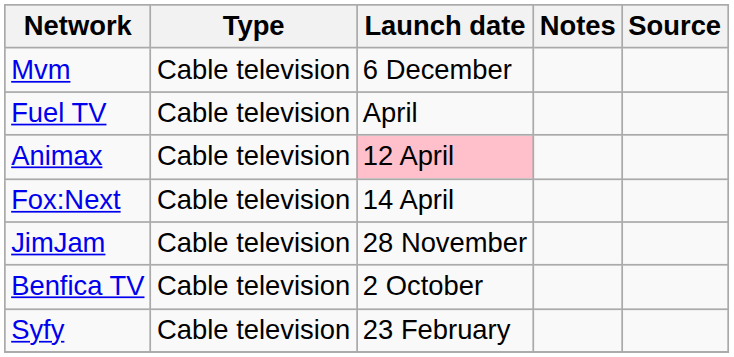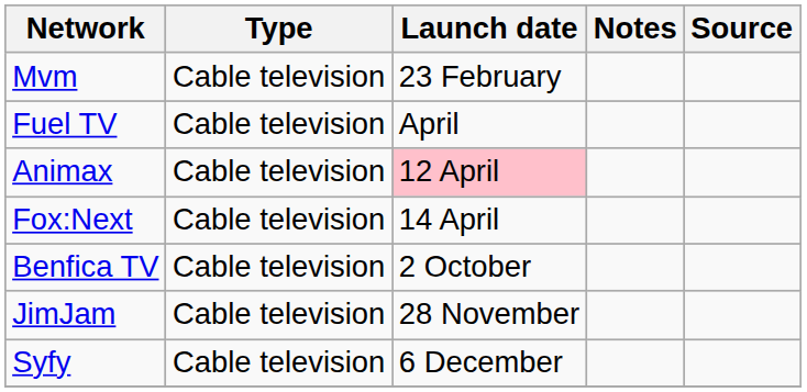Mvm | Launch date: 6 December -> 23 February
rows swapped: Benfica TV <-> JimJam
Syfy | Launch date: 23 February -> 6 December
